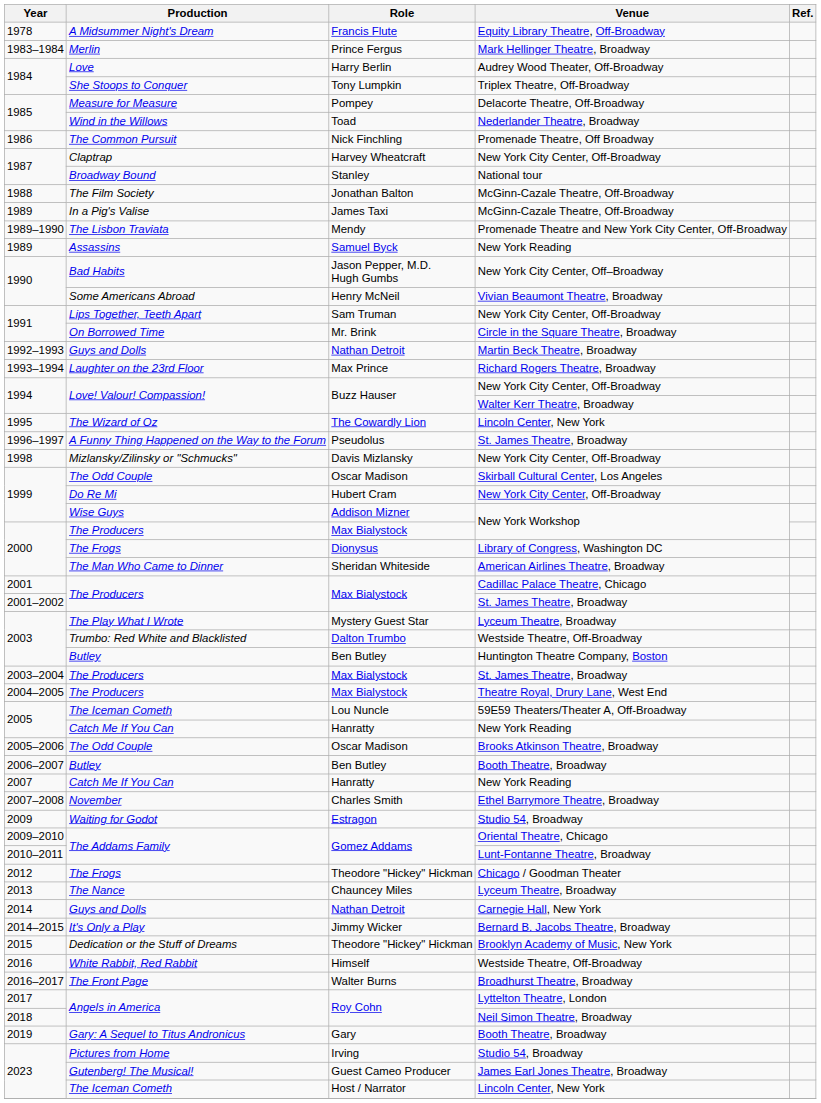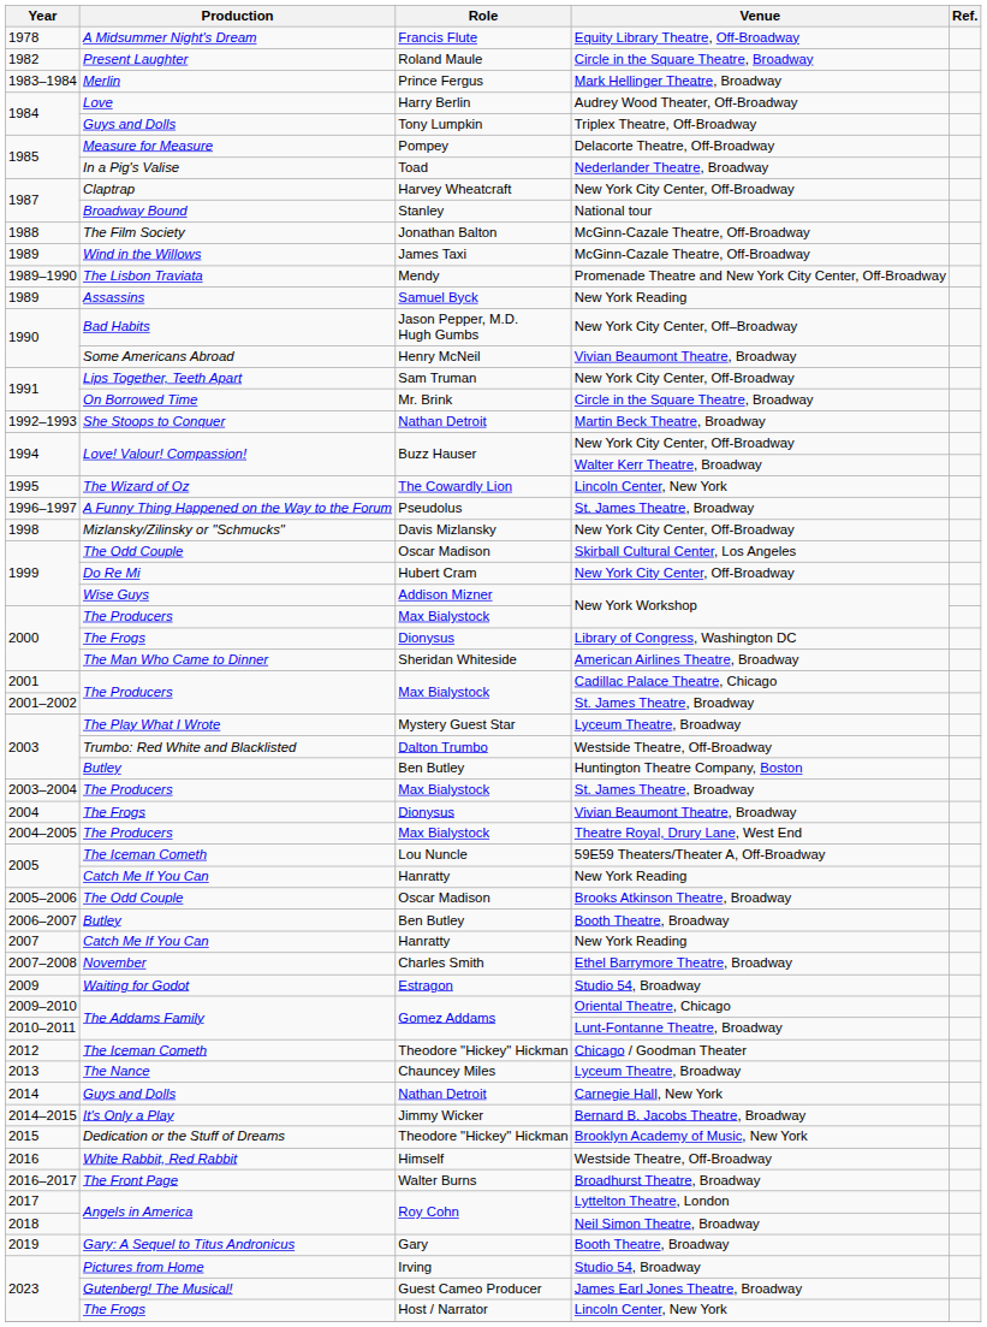+ row: 1982 | Present Laughter | Roland Maule | Circle in the Square Theatre, Broadway
Tony Lumpkin | Production: She Stoops to Conquer -> Guys and Dolls
Toad | Production: Wind in the Willows -> In a Pig's Valise
- row: 1986 | The Common Pursuit | Nick Finchling | Promenade Theatre, Off Broadway
James Taxi | Production: In a Pig's Valise -> Wind in the Willows
1992–1993 / Nathan Detroit | Production: Guys and Dolls -> She Stoops to Conquer
- row: 1993–1994 | Laughter on the 23rd Floor | Max Prince | Richard Rogers Theatre, Broadway
+ row: 2004 | The Frogs | Dionysus | Vivian Beaumont Theatre, Broadway
2012 / Theodore "Hickey" Hickman | Production: The Frogs -> The Iceman Cometh
Host / Narrator | Production: The Iceman Cometh -> The Frogs
